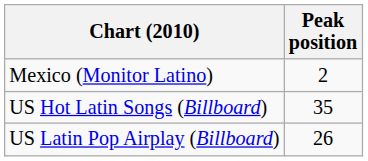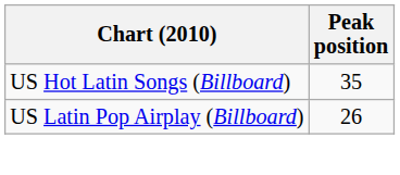- row: Mexico (Monitor Latino) | 2
